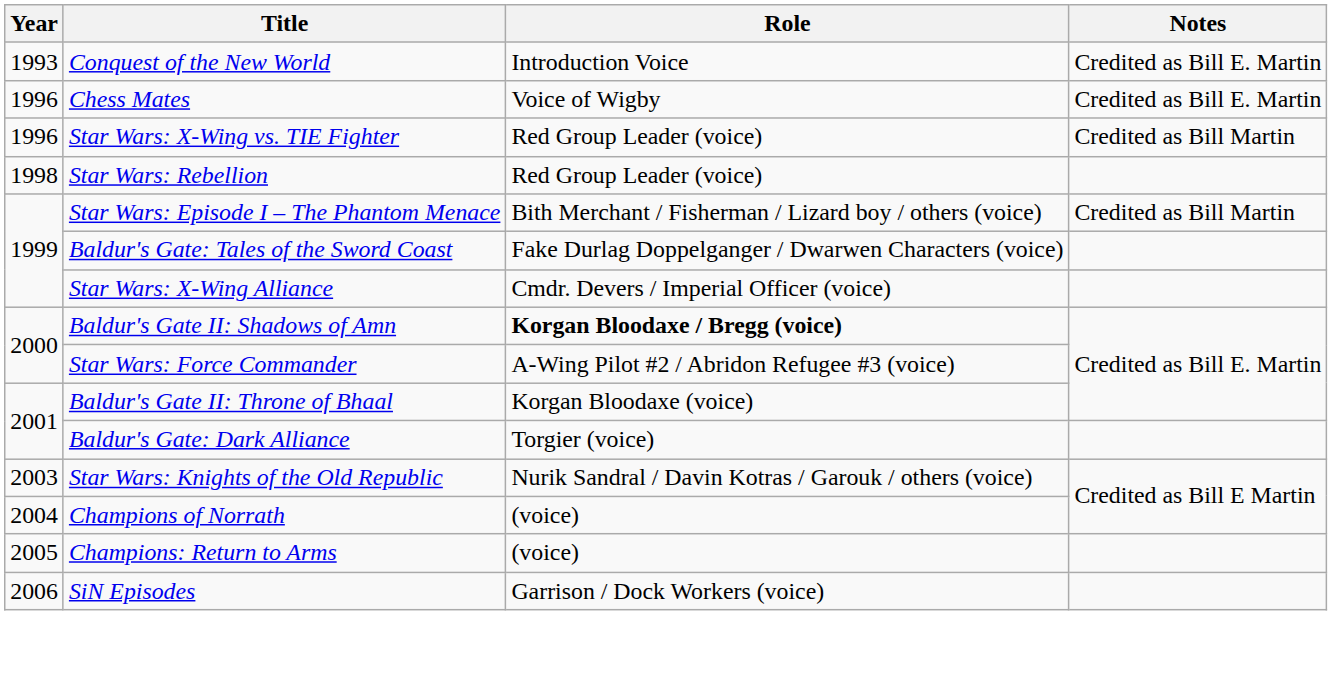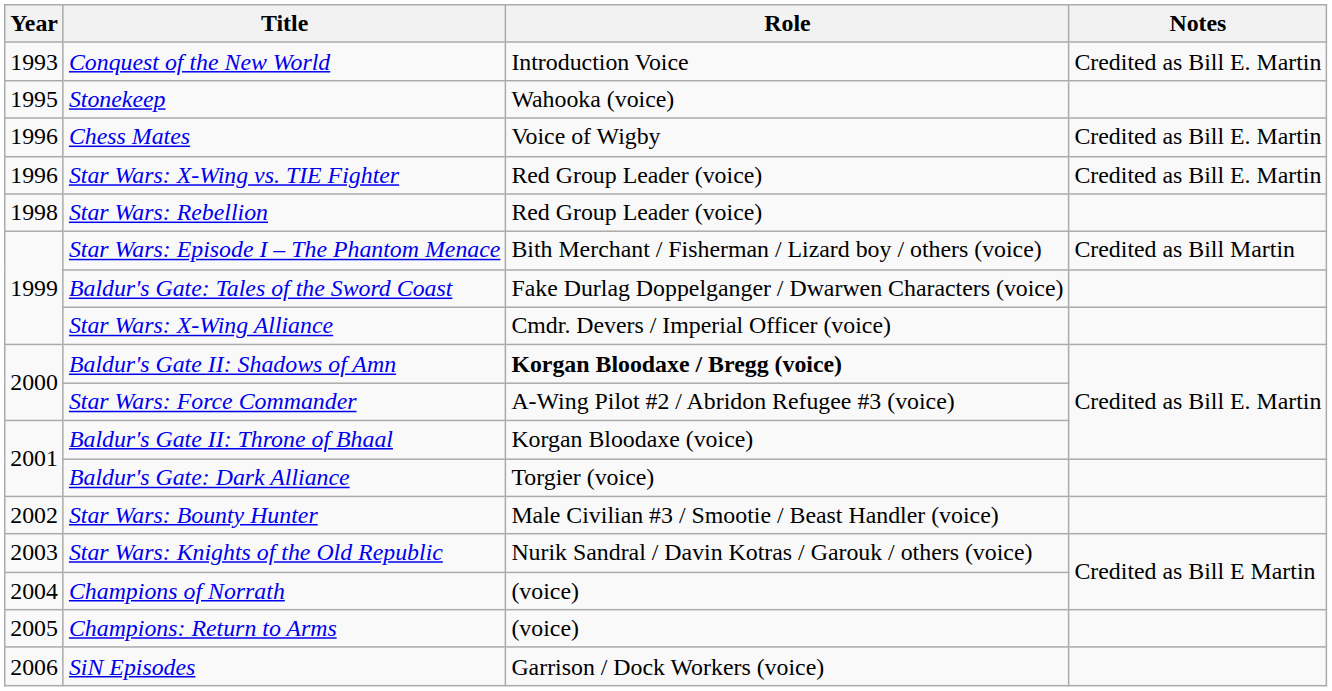+ row: 1995 | Stonekeep | Wahooka (voice)
Star Wars: X-Wing vs. TIE Fighter | Notes: Credited as Bill Martin -> Credited as Bill E. Martin
+ row: 2002 | Star Wars: Bounty Hunter | Male Civilian #3 / Smootie / Beast Handler (voice)
